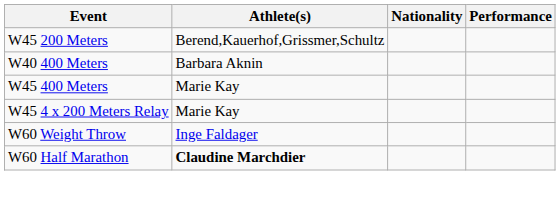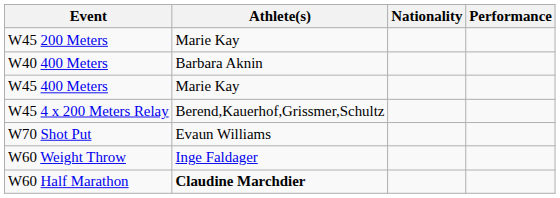W45 200 Meters | Athlete(s): Berend,Kauerhof,Grissmer,Schultz -> Marie Kay
W45 4 x 200 Meters Relay | Athlete(s): Marie Kay -> Berend,Kauerhof,Grissmer,Schultz
+ row: W70 Shot Put | Evaun Williams
